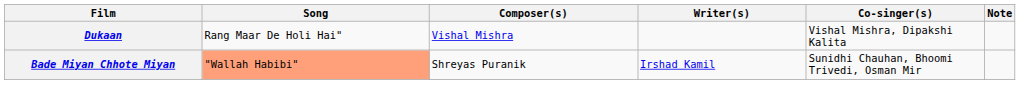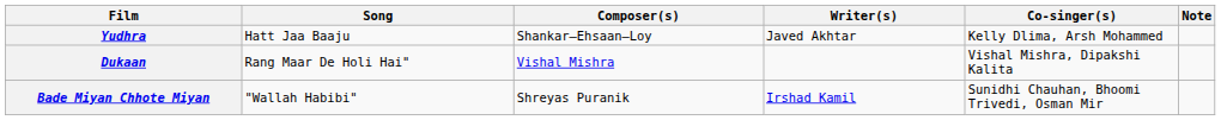+ row: Yudhra | Hatt Jaa Baaju | Shankar–Ehsaan–Loy | Javed Akhtar | Kelly Dlima, Arsh Mohammed
Bade Miyan Chhote Miyan | Song: lightsalmon background -> no background
